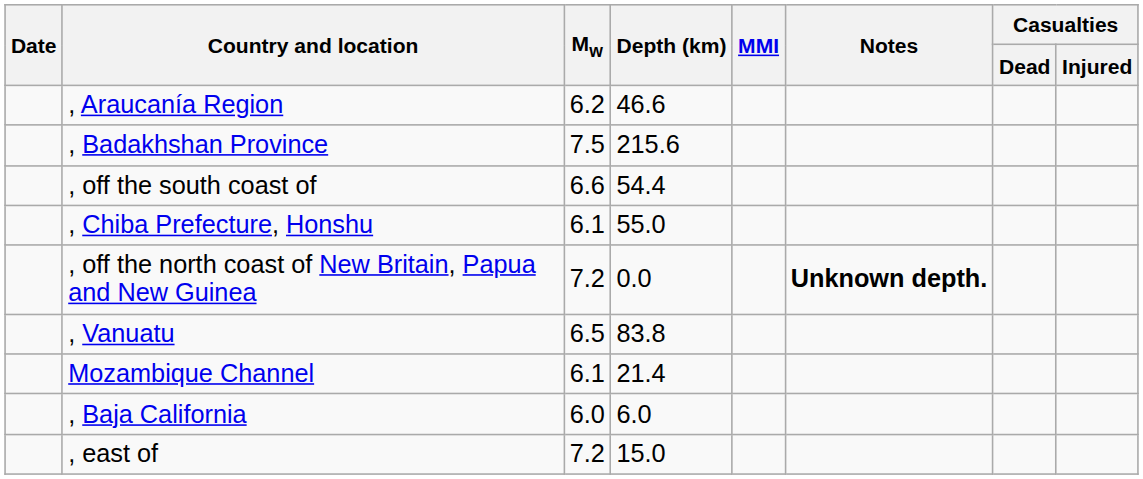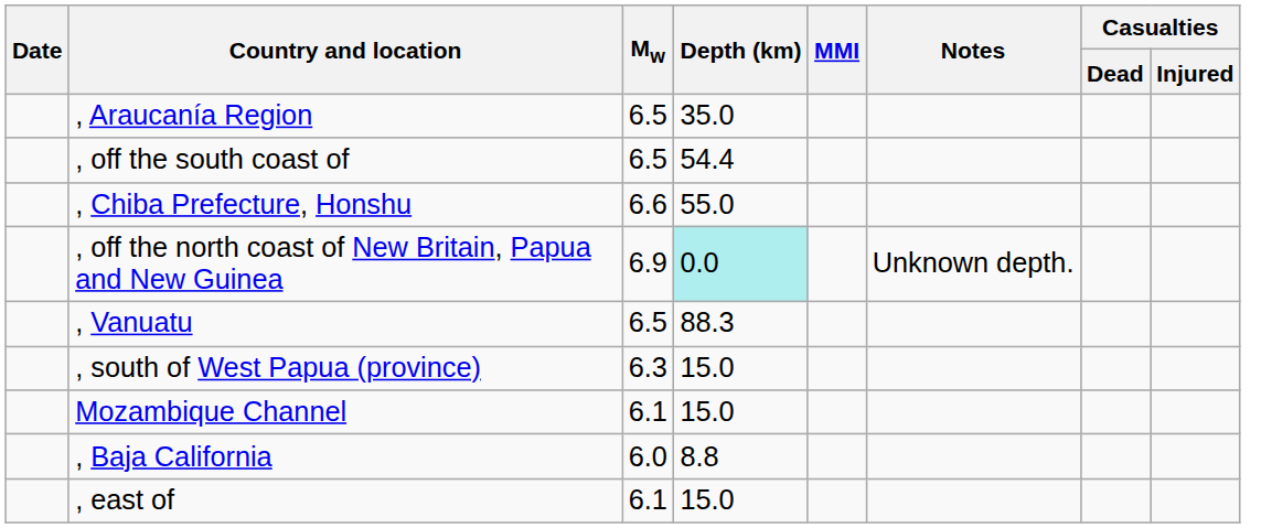, Araucanía Region | Mw: 6.2 -> 6.5
, Araucanía Region | Depth (km): 46.6 -> 35.0
- row: , Badakhshan Province | 7.5 | 215.6
, off the south coast of | Mw: 6.6 -> 6.5
, Chiba Prefecture, Honshu | Mw: 6.1 -> 6.6
, off the north coast of New Britain, Papua and New Guinea | Mw: 7.2 -> 6.9
, off the north coast of New Britain, Papua and New Guinea | Depth (km): no background -> paleturquoise background
, off the north coast of New Britain, Papua and New Guinea | Notes: bold -> normal
, Vanuatu | Depth (km): 83.8 -> 88.3
+ row: , south of West Papua (province) | 6.3 | 15.0
Mozambique Channel | Depth (km): 21.4 -> 15.0
, Baja California | Depth (km): 6.0 -> 8.8
, east of | Mw: 7.2 -> 6.1
